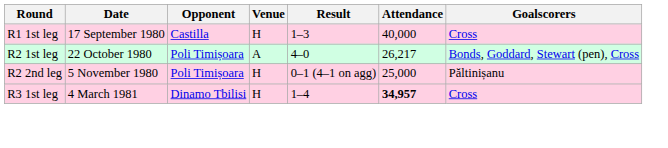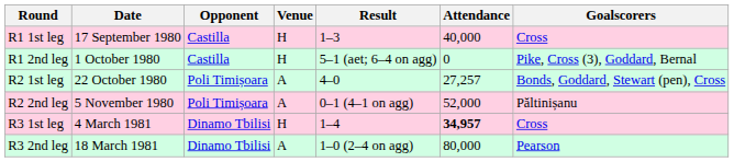+ row: R1 2nd leg | 1 October 1980 | Castilla | H | 5–1 (aet; 6–4 on agg) | 0 | Pike, Cross (3), Goddard, Bernal
R2 1st leg | Attendance: 26,217 -> 27,257
R2 2nd leg | Venue: H -> A
R2 2nd leg | Attendance: 25,000 -> 52,000
+ row: R3 2nd leg | 18 March 1981 | Dinamo Tbilisi | A | 1–0 (2–4 on agg) | 80,000 | Pearson
